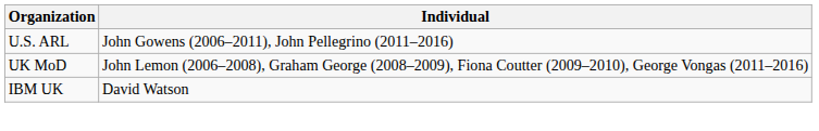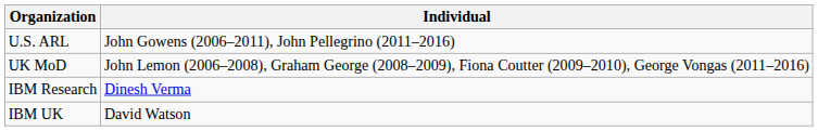+ row: IBM Research | Dinesh Verma
